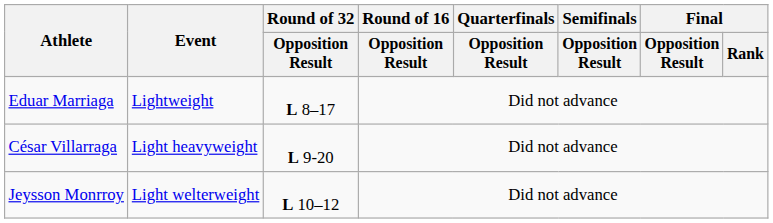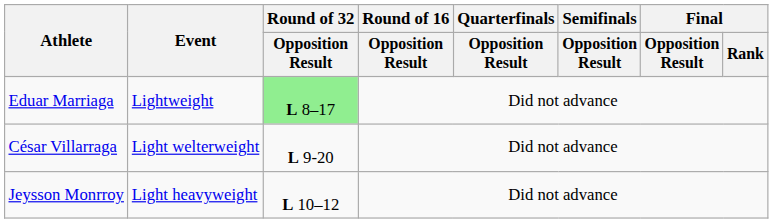Eduar Marriaga | Round of 32 / Opposition Result: no background -> lightgreen background
César Villarraga | Event: Light heavyweight -> Light welterweight
Jeysson Monrroy | Event: Light welterweight -> Light heavyweight
